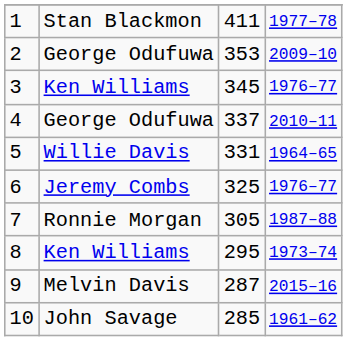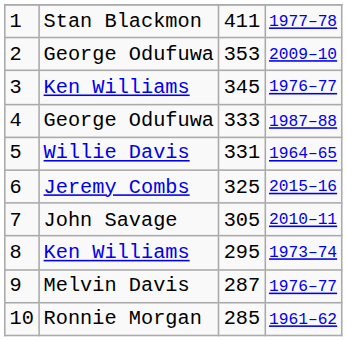4 | column 3: 337 -> 333
4 | column 4: 2010–11 -> 1987–88
6 | column 4: 1976–77 -> 2015–16
7 | column 2: Ronnie Morgan -> John Savage
7 | column 4: 1987–88 -> 2010–11
9 | column 4: 2015–16 -> 1976–77
10 | column 2: John Savage -> Ronnie Morgan
